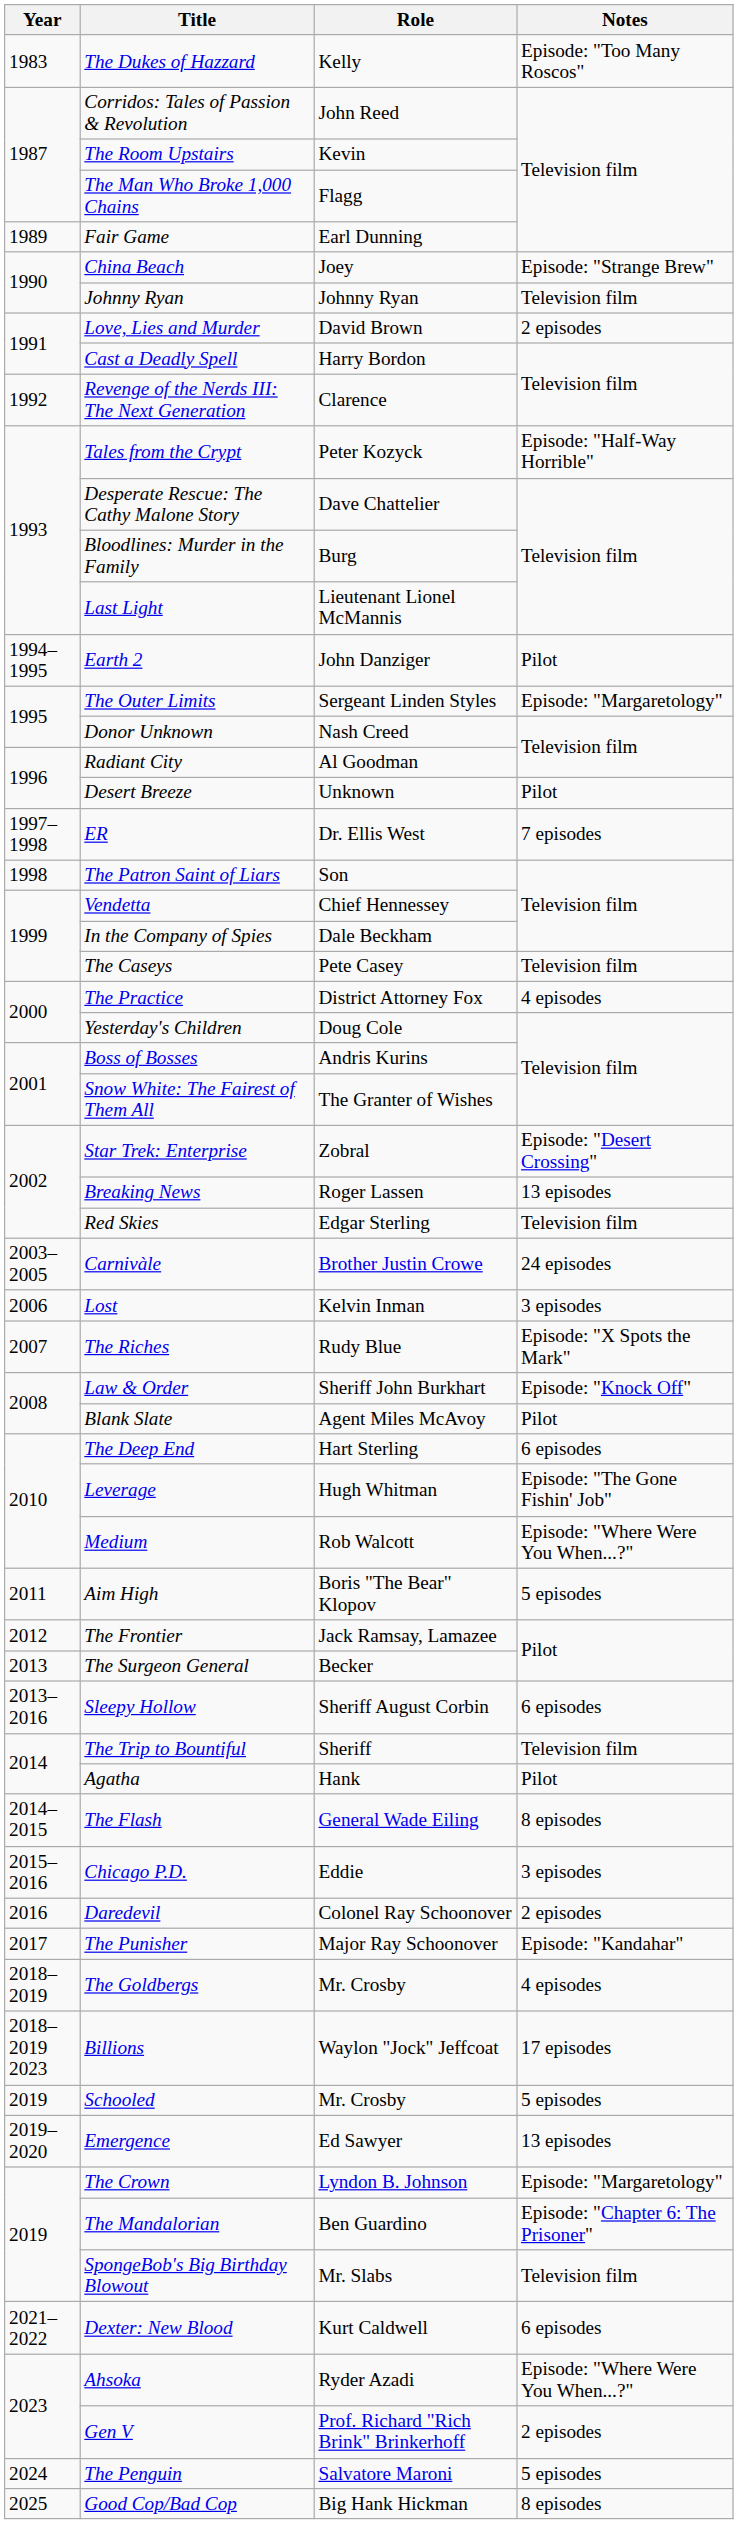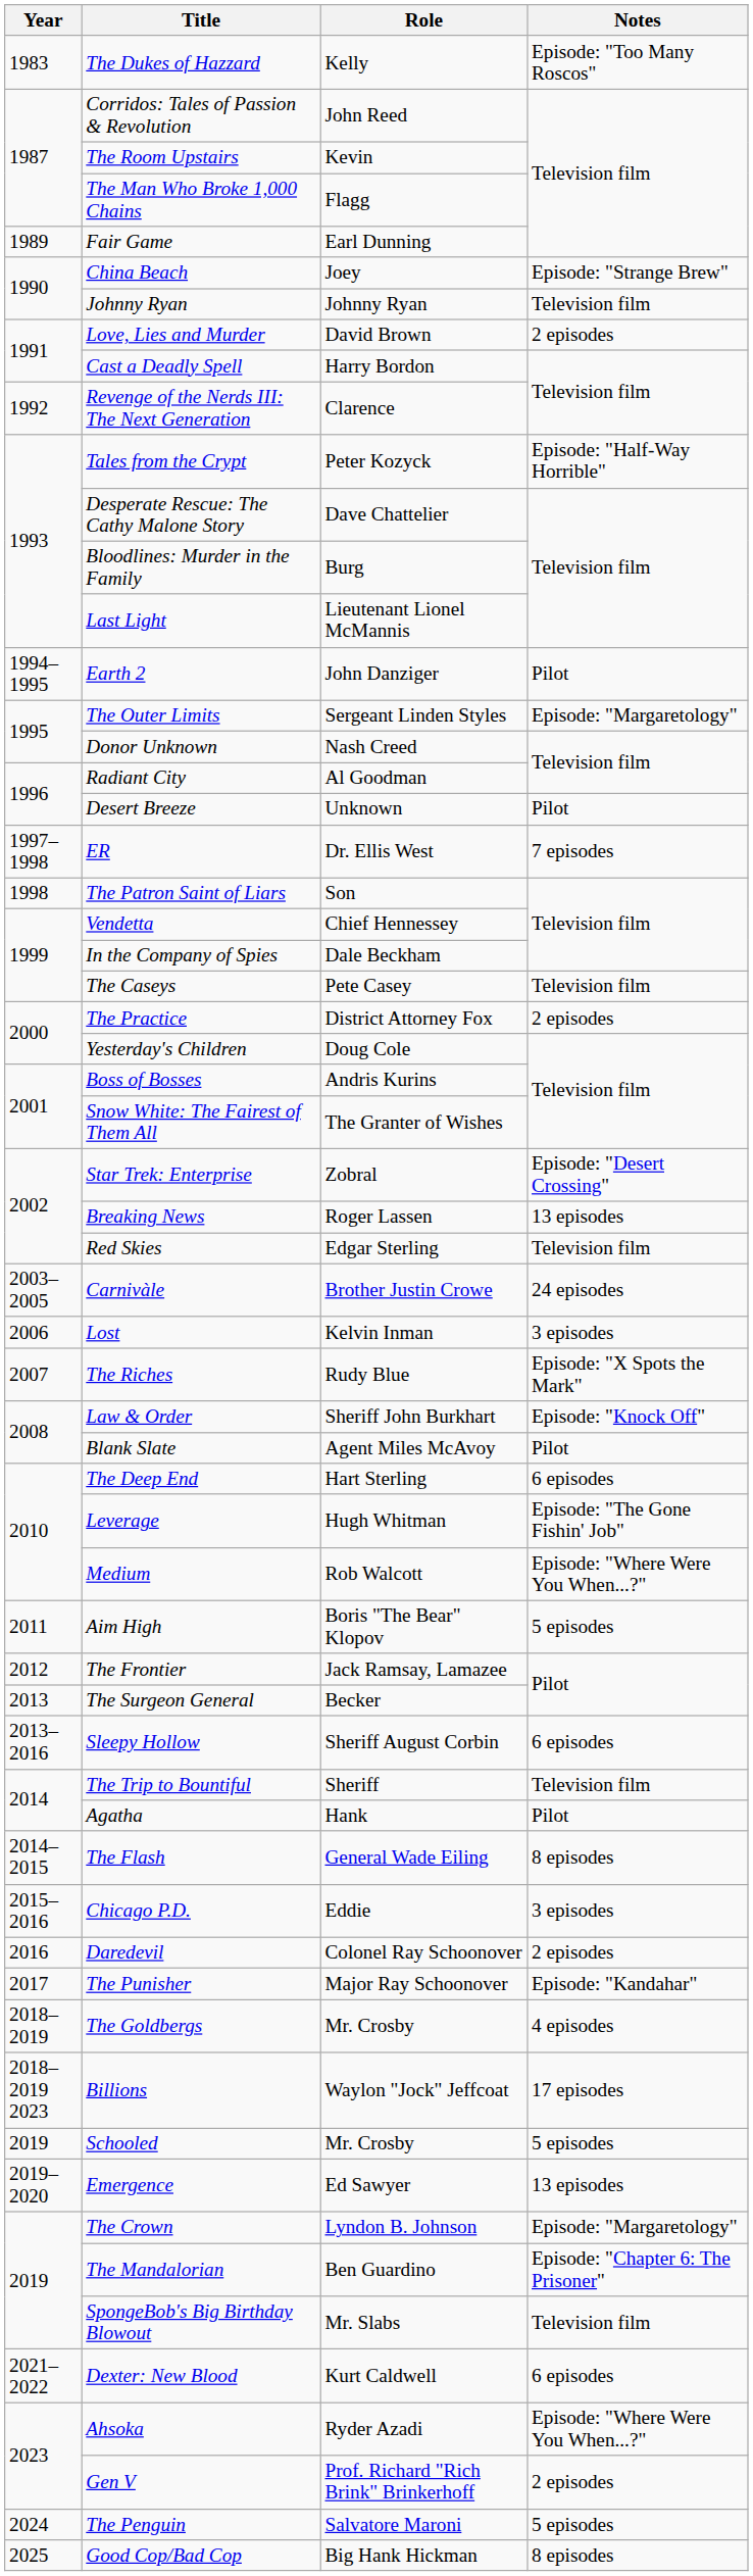The Practice | Notes: 4 episodes -> 2 episodes
